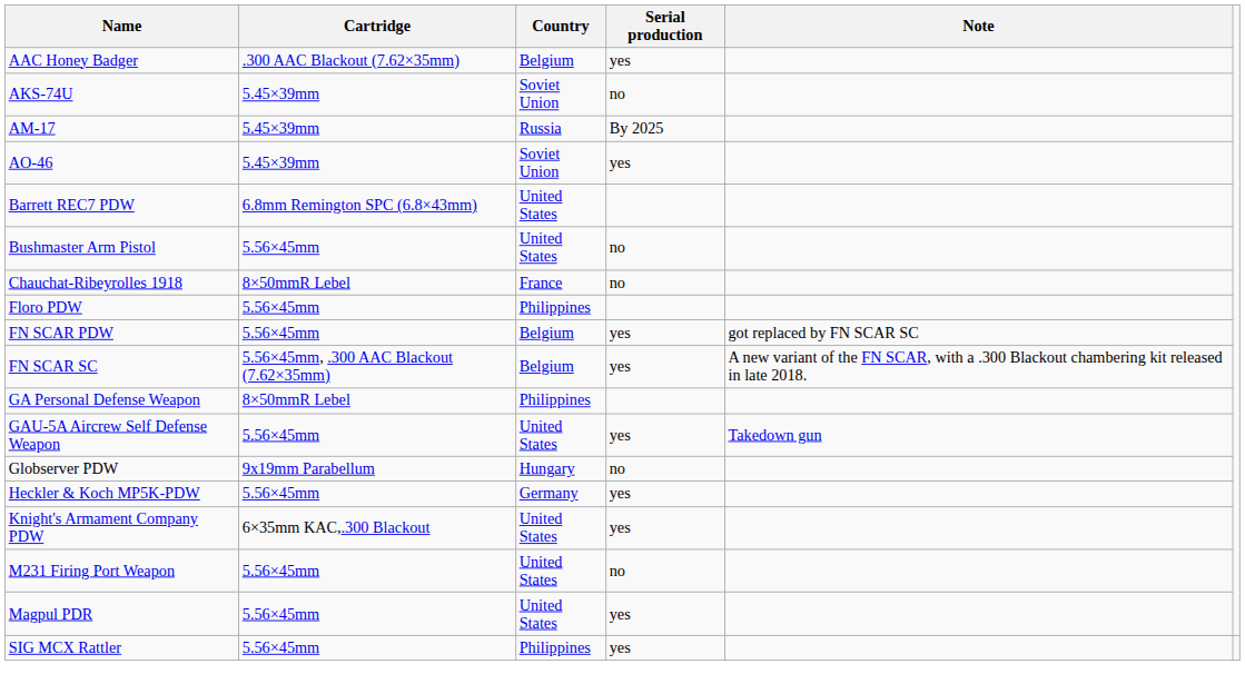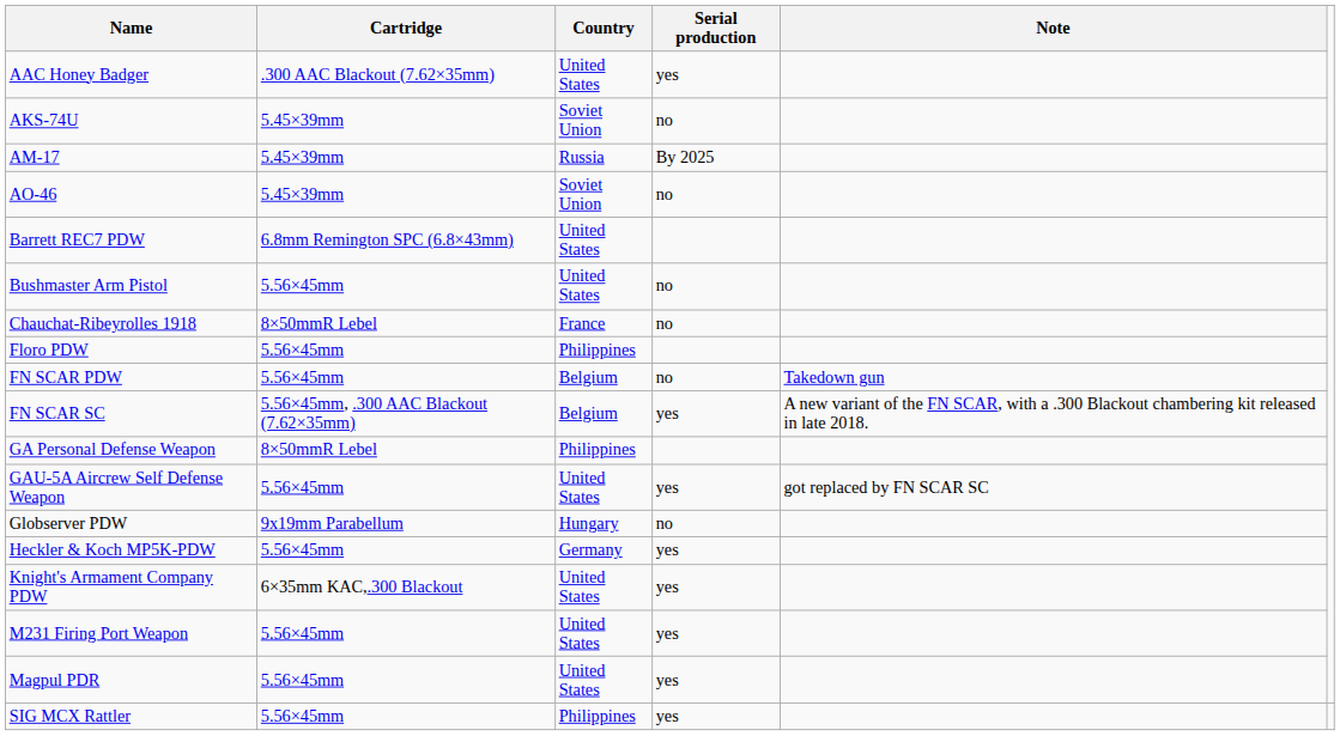AAC Honey Badger | Country: Belgium -> United States
AO-46 | Serial production: yes -> no
FN SCAR PDW | Serial production: yes -> no
FN SCAR PDW | Note: got replaced by FN SCAR SC -> Takedown gun
GAU-5A Aircrew Self Defense Weapon | Note: Takedown gun -> got replaced by FN SCAR SC
M231 Firing Port Weapon | Serial production: no -> yes
